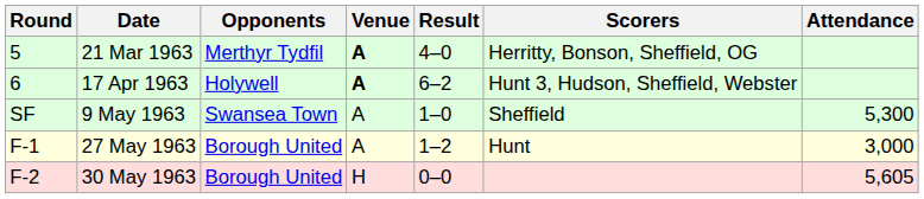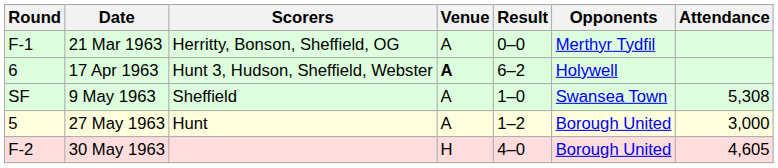columns swapped: Opponents <-> Scorers
21 Mar 1963 | Round: 5 -> F-1
21 Mar 1963 | Venue: bold -> normal
21 Mar 1963 | Result: 4–0 -> 0–0
9 May 1963 | Attendance: 5,300 -> 5,308
27 May 1963 | Round: F-1 -> 5
30 May 1963 | Result: 0–0 -> 4–0
30 May 1963 | Attendance: 5,605 -> 4,605
